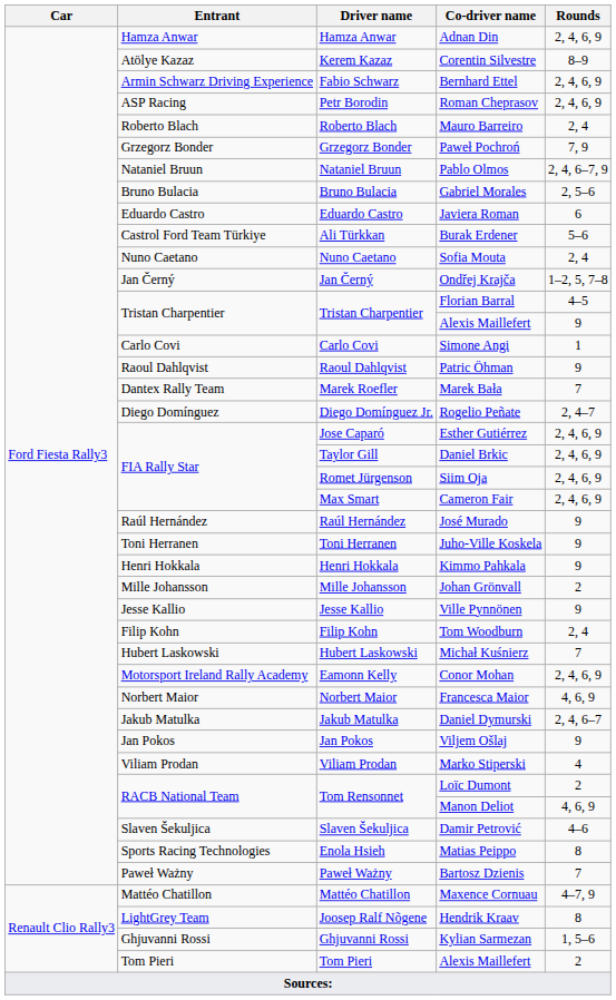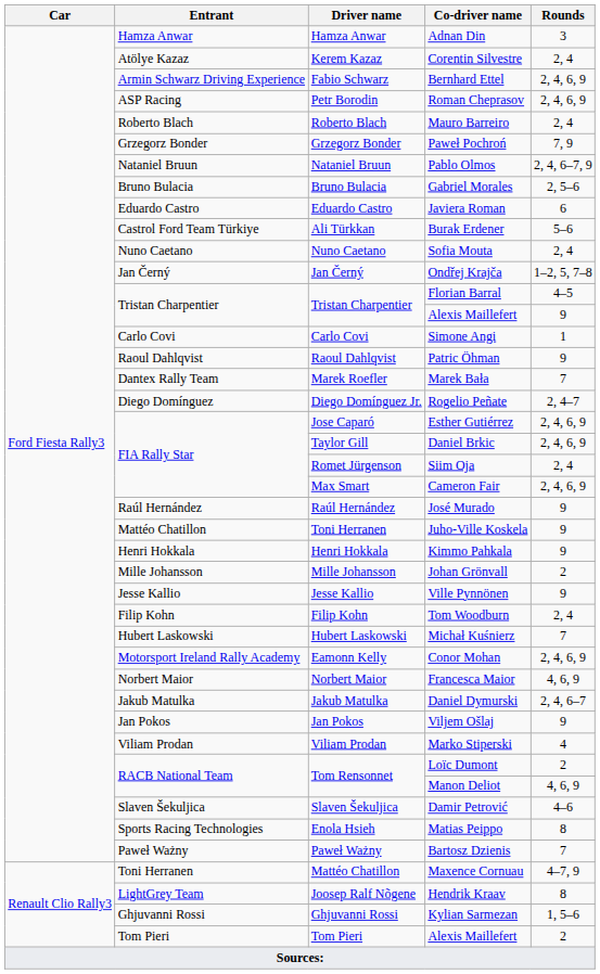Adnan Din | Rounds: 2, 4, 6, 9 -> 3
Corentin Silvestre | Rounds: 8–9 -> 2, 4
Siim Oja | Rounds: 2, 4, 6, 9 -> 2, 4
Juho-Ville Koskela | Entrant: Toni Herranen -> Mattéo Chatillon
Maxence Cornuau | Entrant: Mattéo Chatillon -> Toni Herranen
